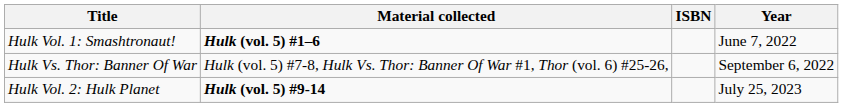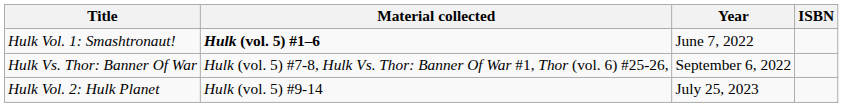columns swapped: Year <-> ISBN
Hulk Vol. 2: Hulk Planet | Material collected: bold -> normal
